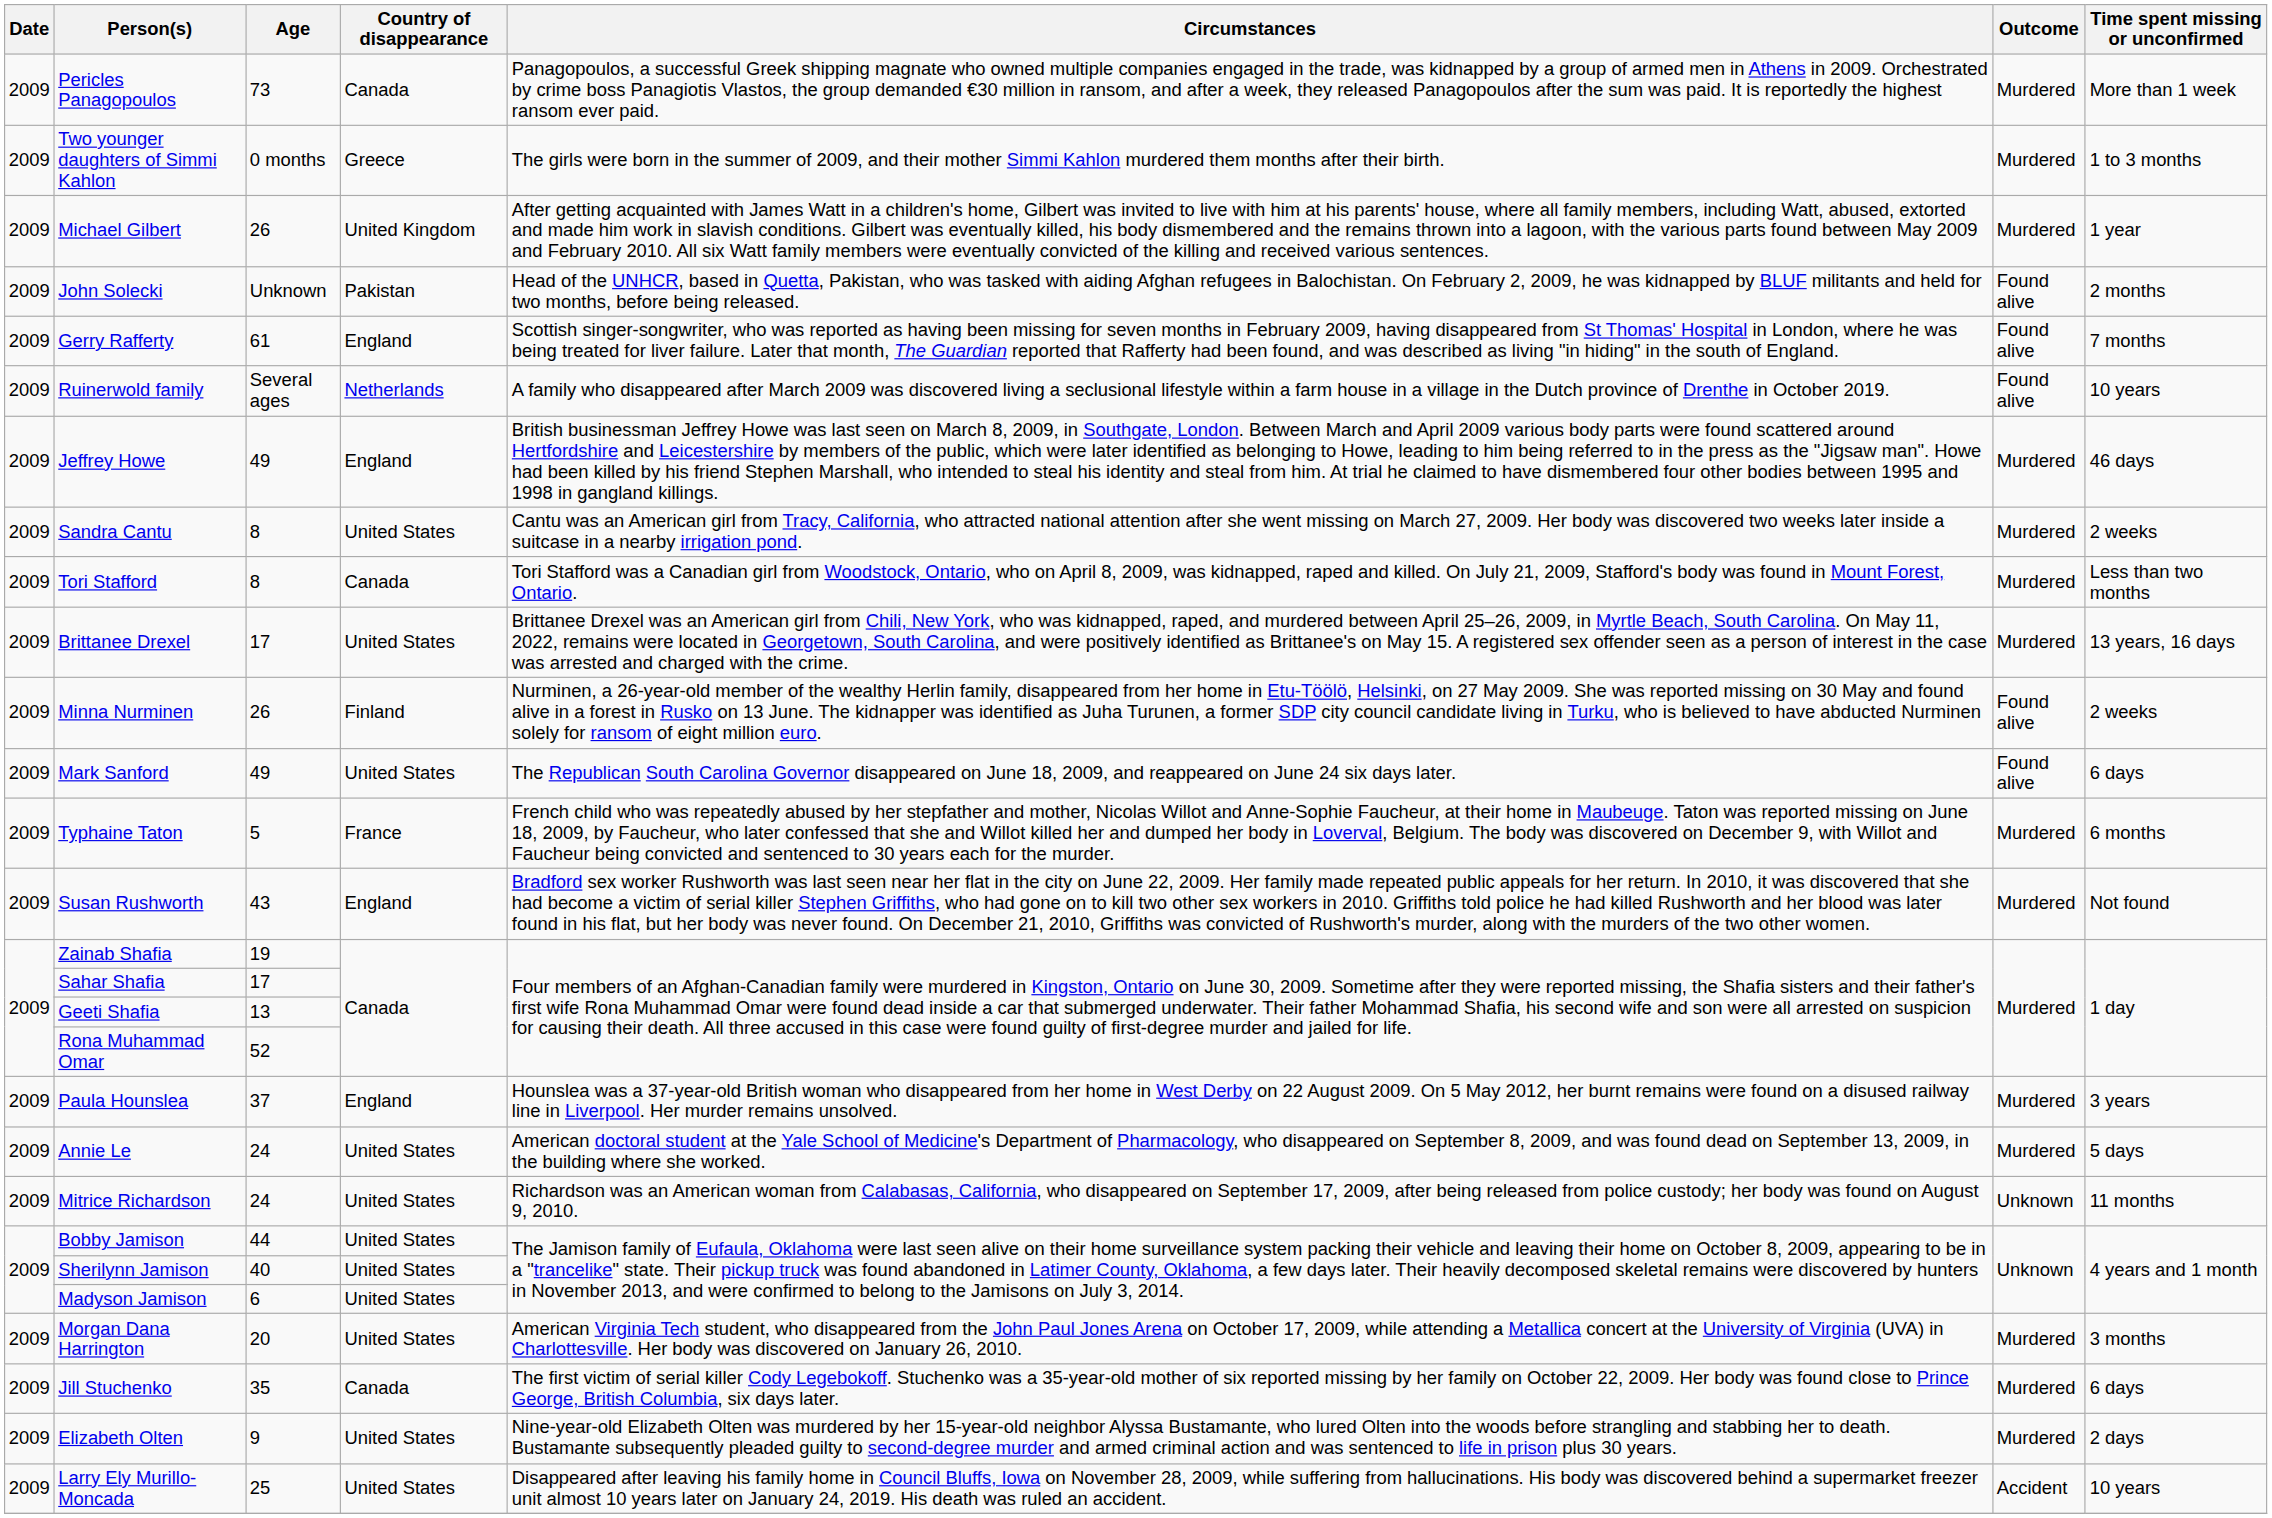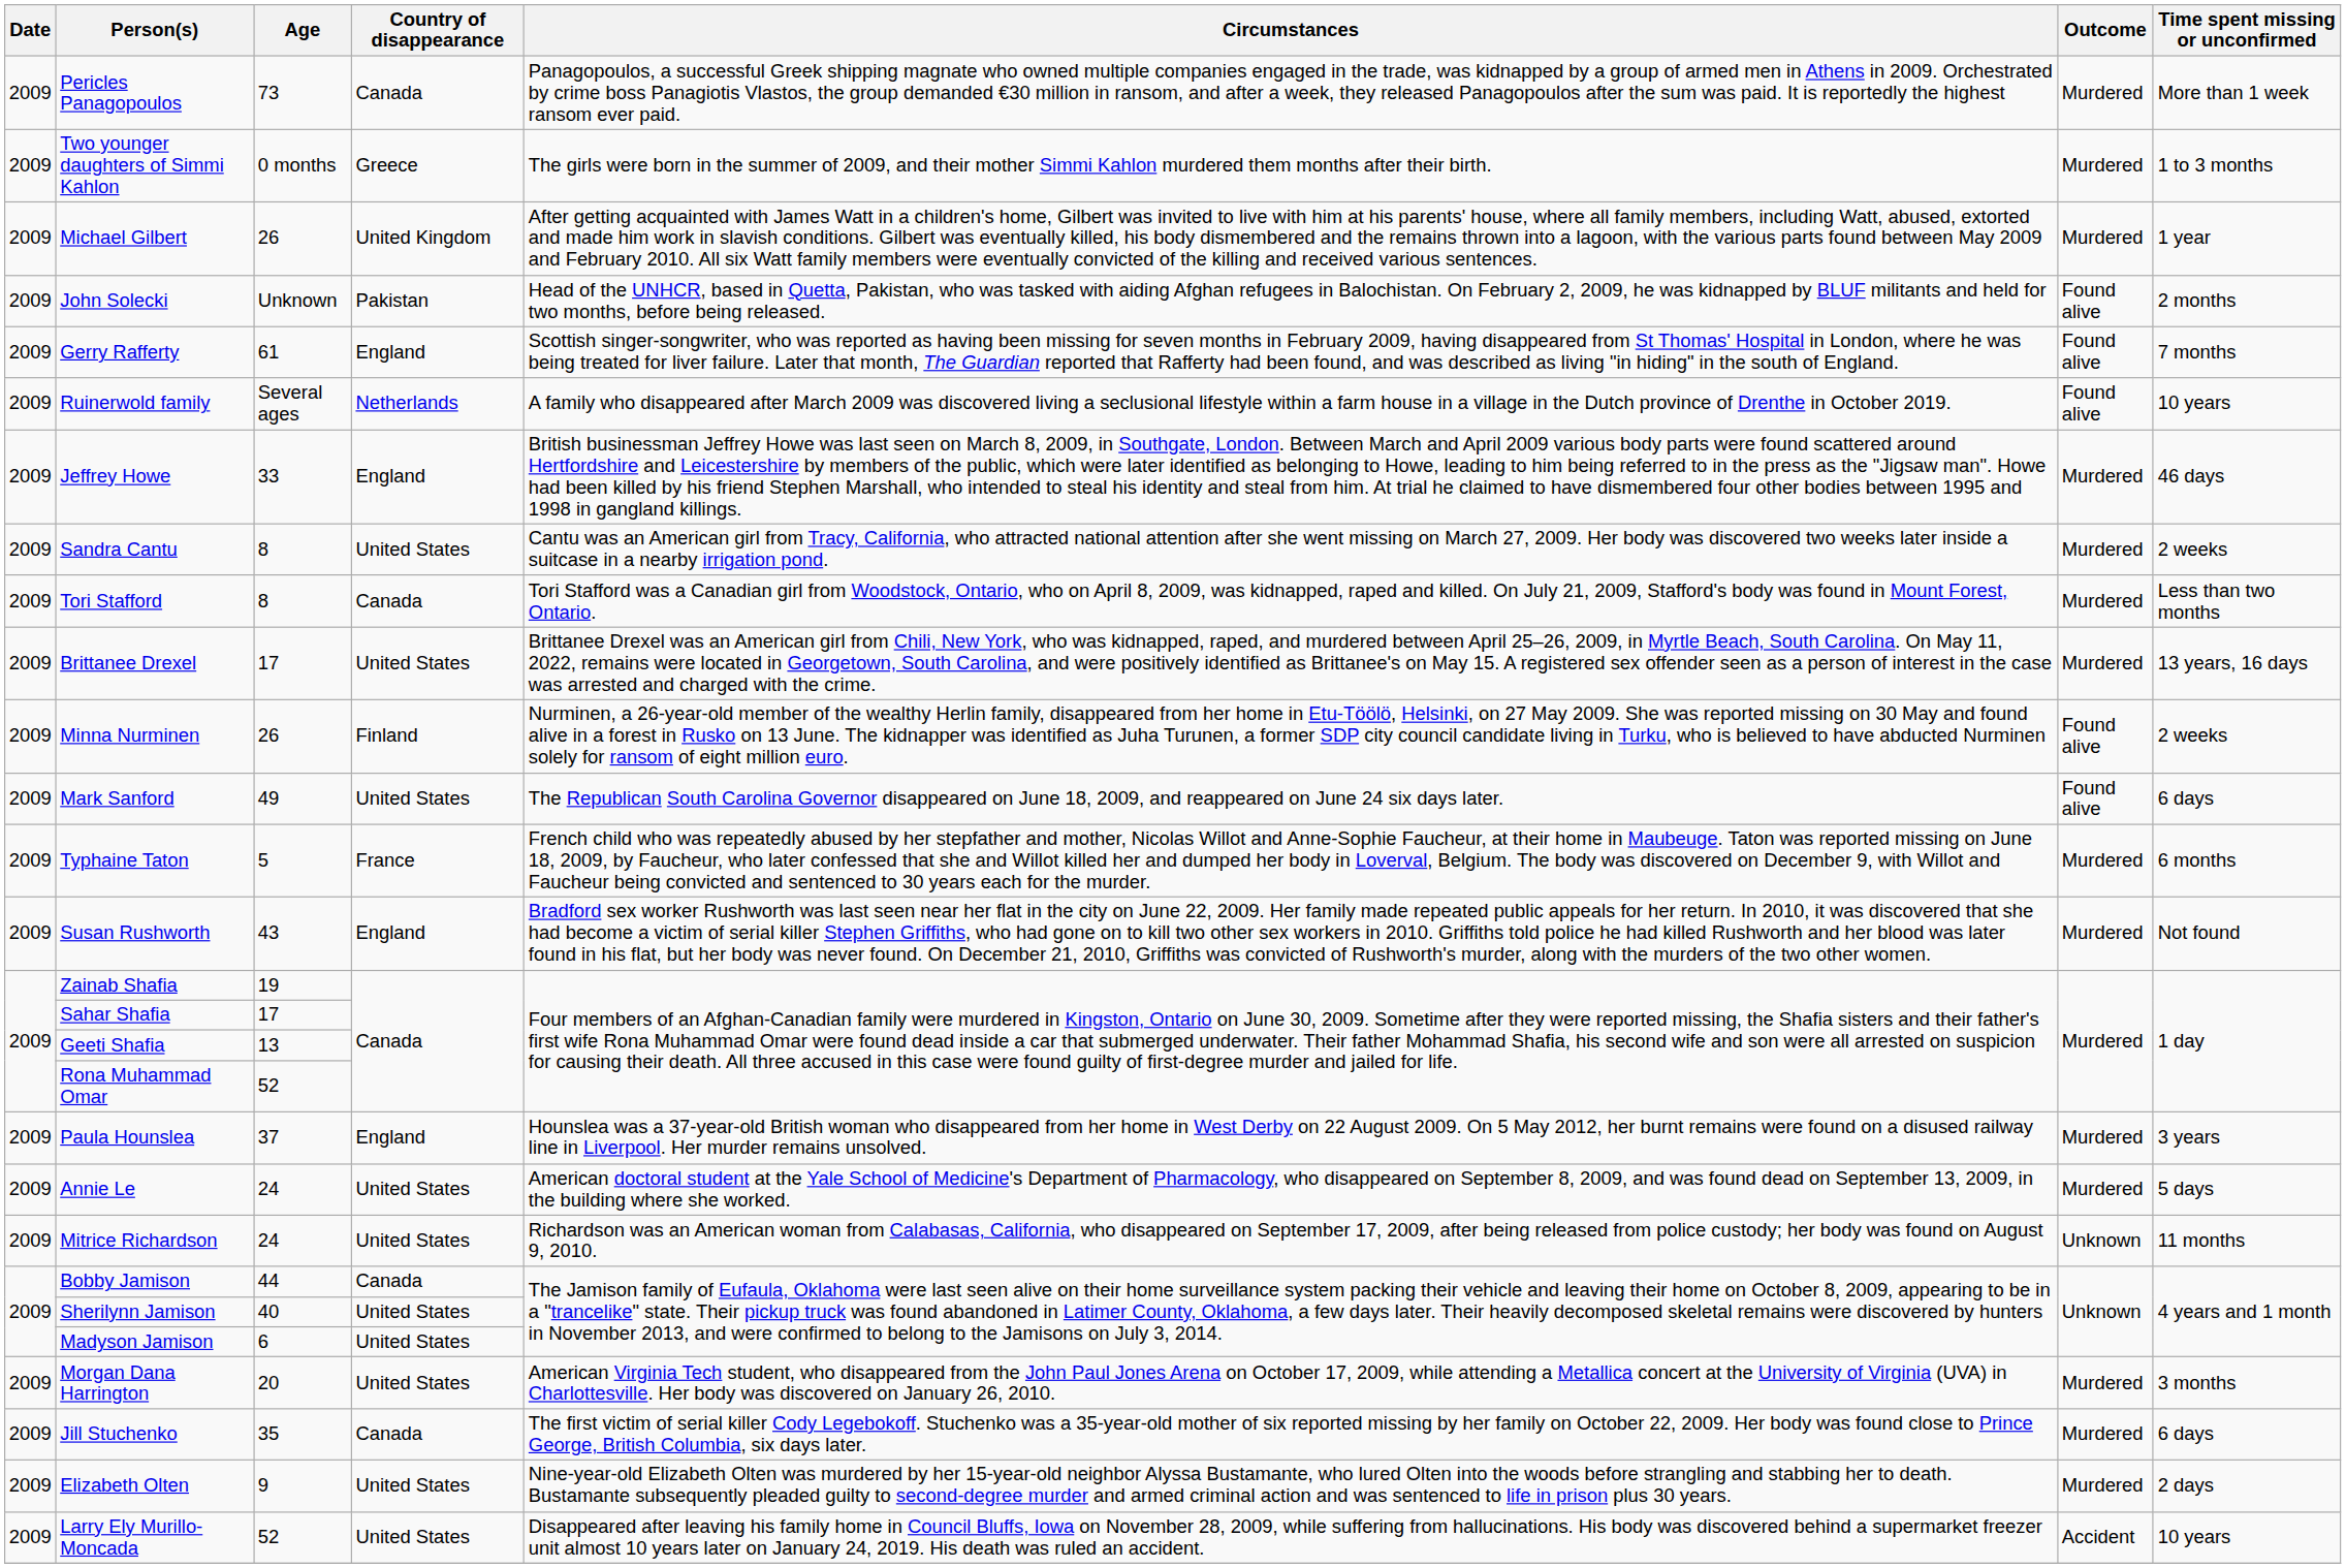Jeffrey Howe | Age: 49 -> 33
Bobby Jamison | Country of disappearance: United States -> Canada
Larry Ely Murillo-Moncada | Age: 25 -> 52
